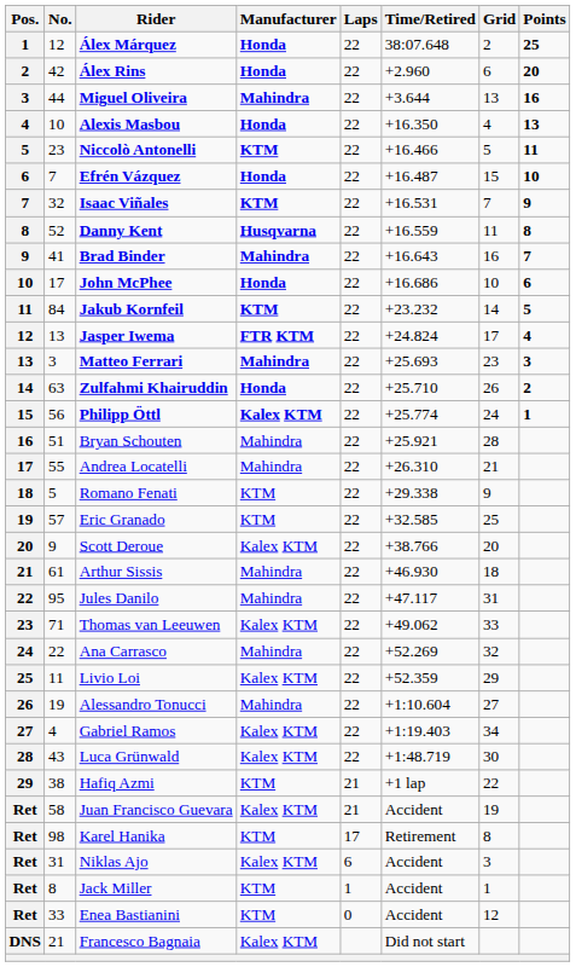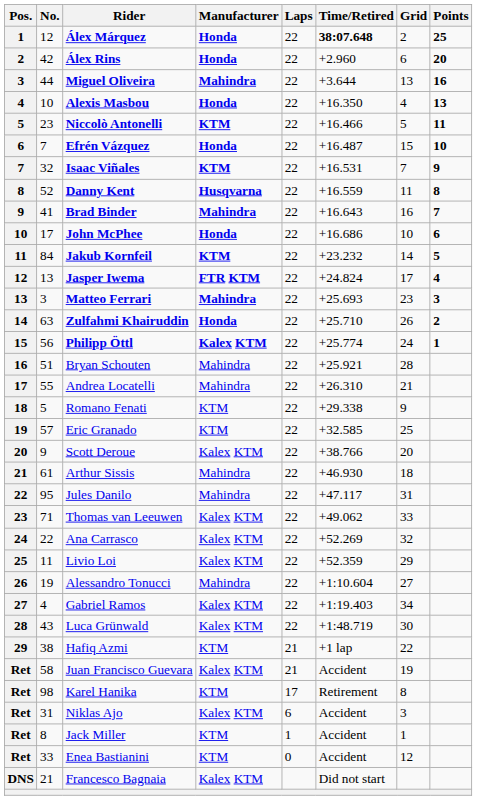Álex Márquez | Time/Retired: normal -> bold
Ana Carrasco | Manufacturer: Mahindra -> Kalex KTM
